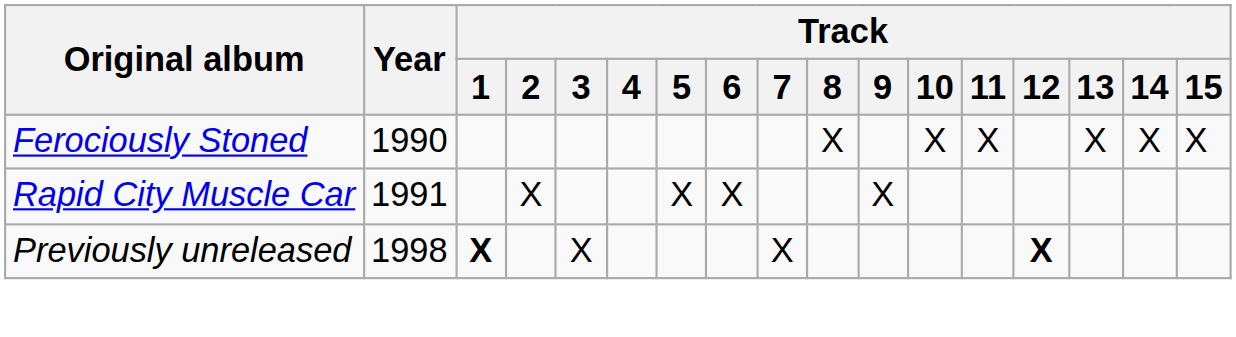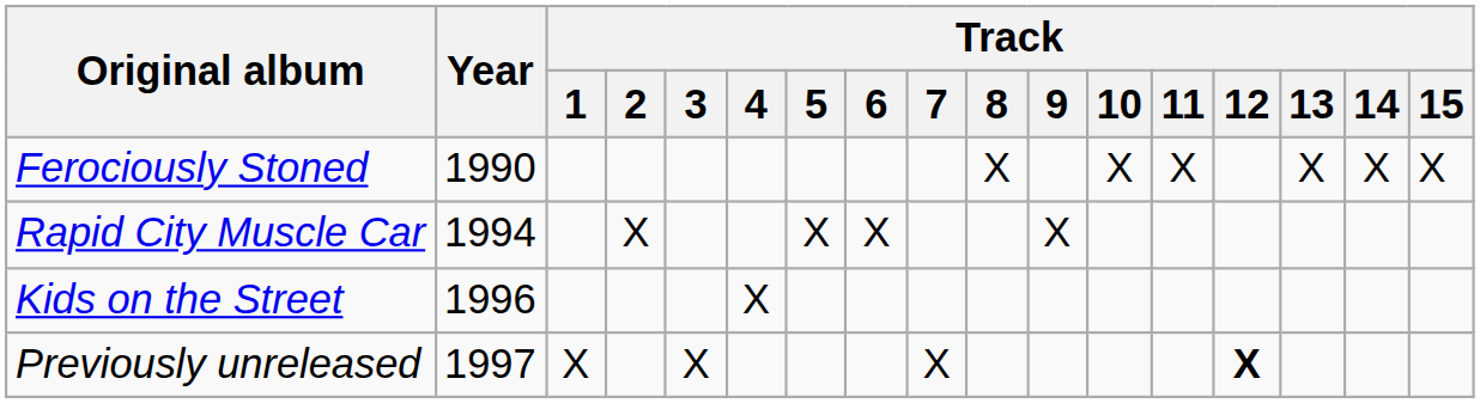Rapid City Muscle Car | Year: 1991 -> 1994
+ row: Kids on the Street | 1996 | X
Previously unreleased | Year: 1998 -> 1997
Previously unreleased | Track / 1: bold -> normal
